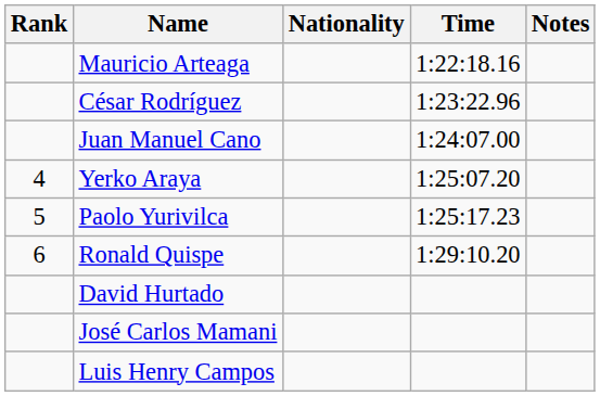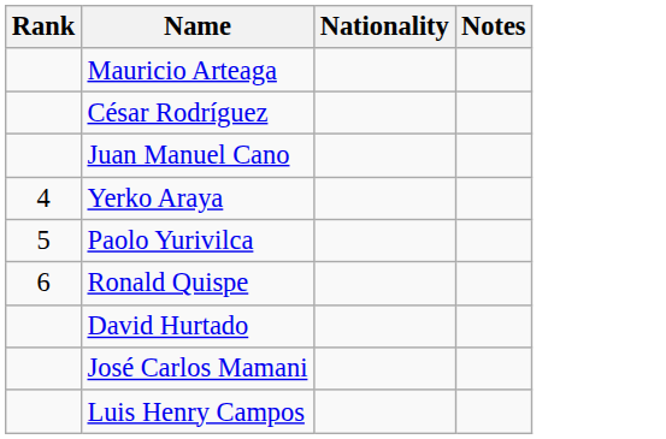- column: Time | 1:22:18.16 | 1:23:22.96 | 1:24:07.00 | 1:25:07.20 | 1:25:17.23 | 1:29:10.20
